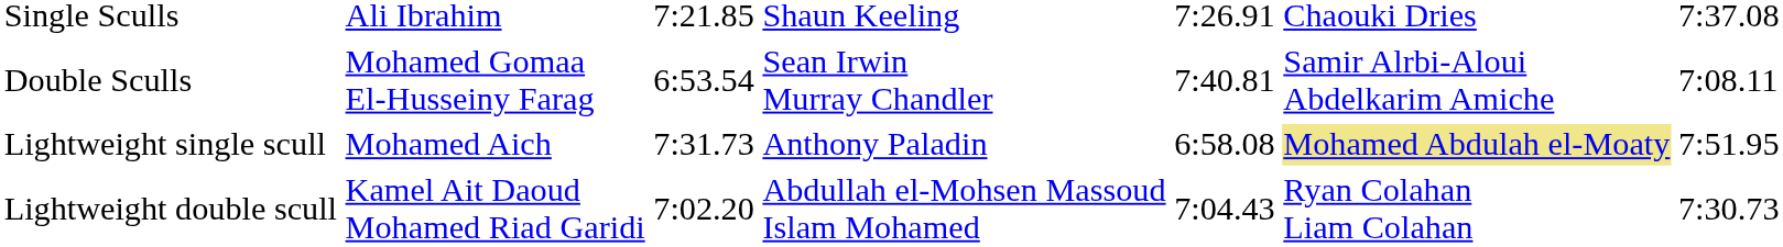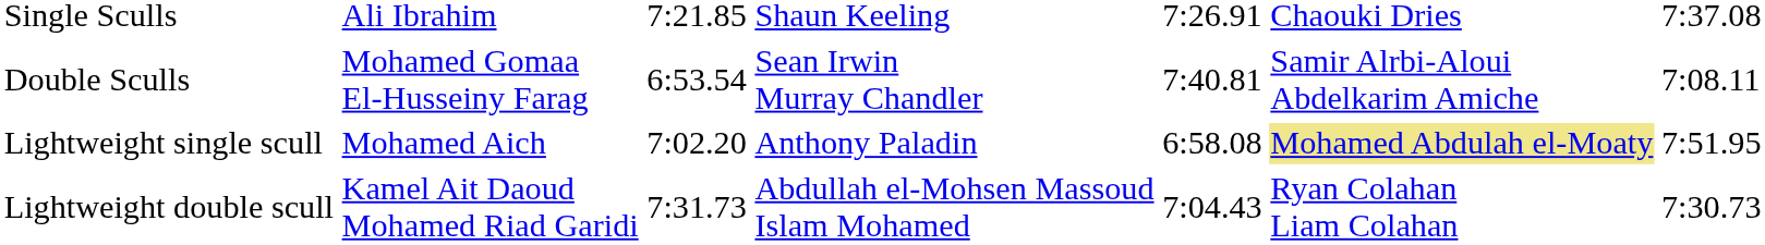Lightweight single scull | column 3: 7:31.73 -> 7:02.20
Lightweight double scull | column 3: 7:02.20 -> 7:31.73
